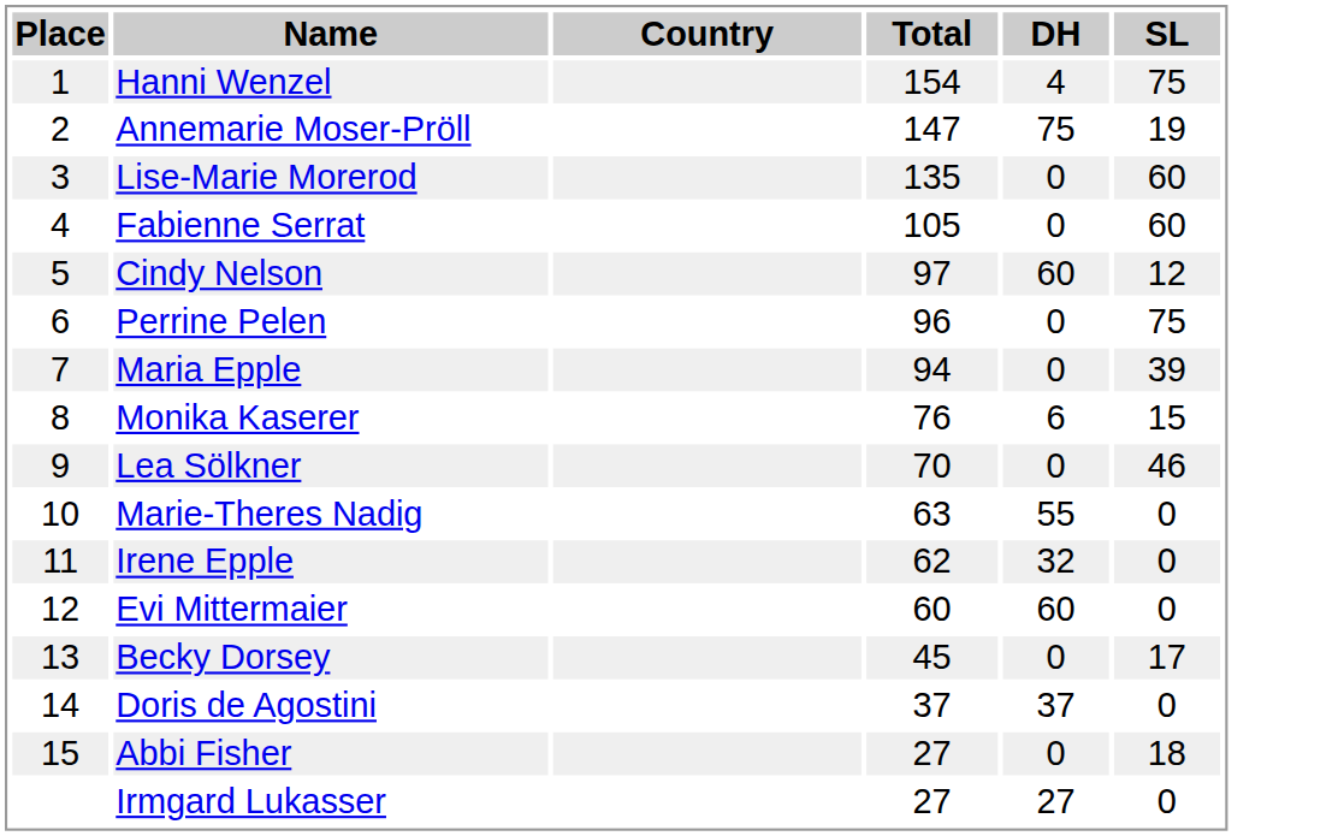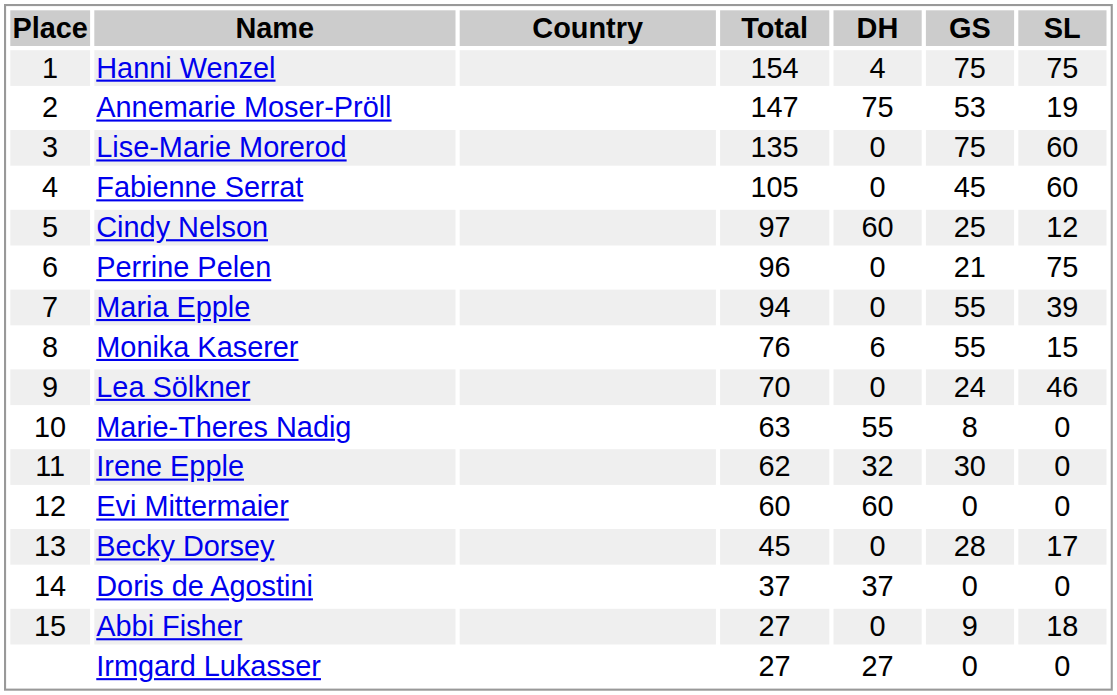+ column: GS | 75 | 53 | 75 | 45 | 25 | 21 | 55 | 55 | 24 | 8 | 30 | 0 | 28 | 0 | 9 | 0
